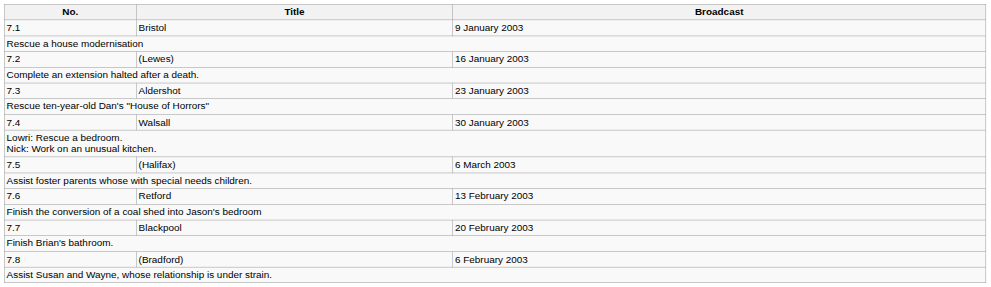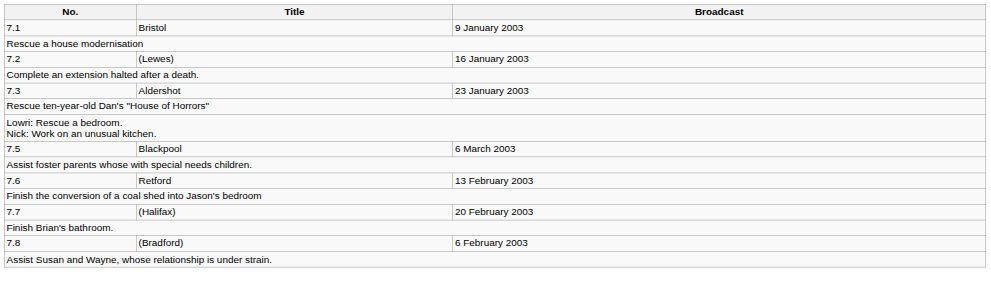- row: 7.4 | Walsall | 30 January 2003
7.5 | Title: (Halifax) -> Blackpool
7.7 | Title: Blackpool -> (Halifax)
